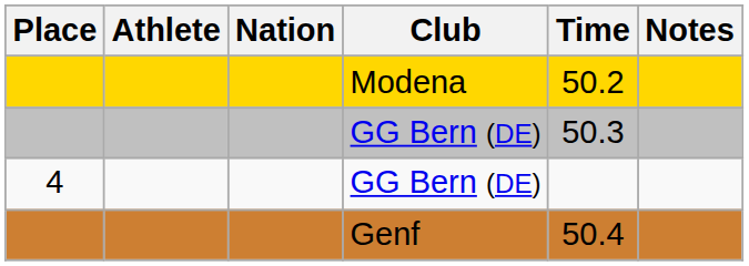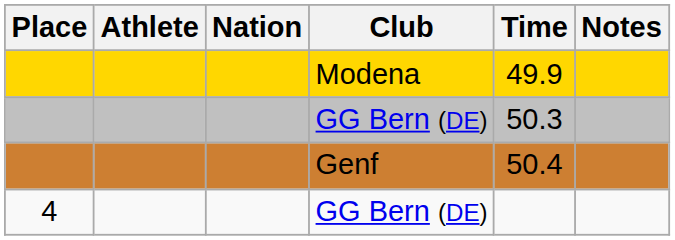Modena | Time: 50.2 -> 49.9
rows swapped: Genf <-> 4 / GG Bern (DE)
